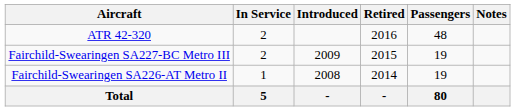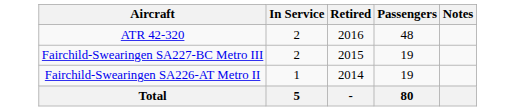- column: Introduced | 2009 | 2008 | -
